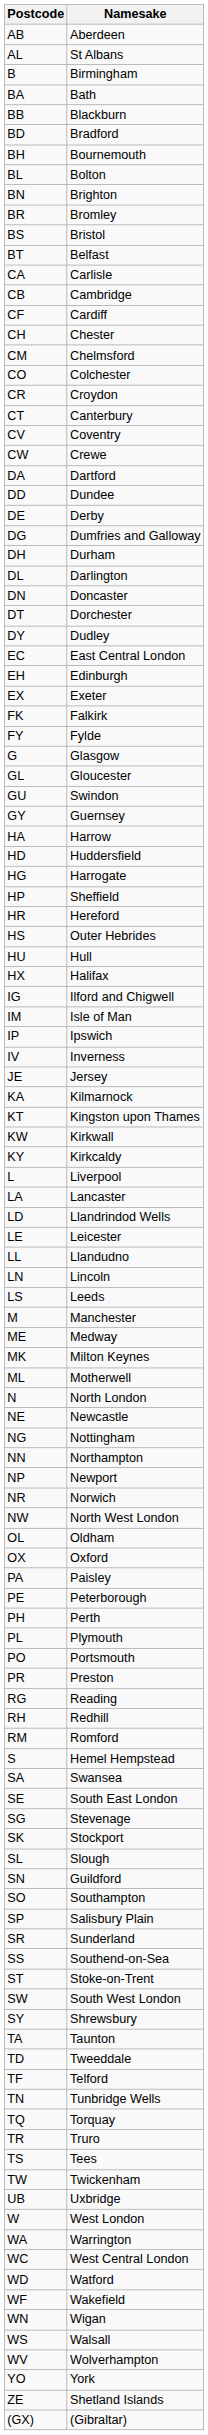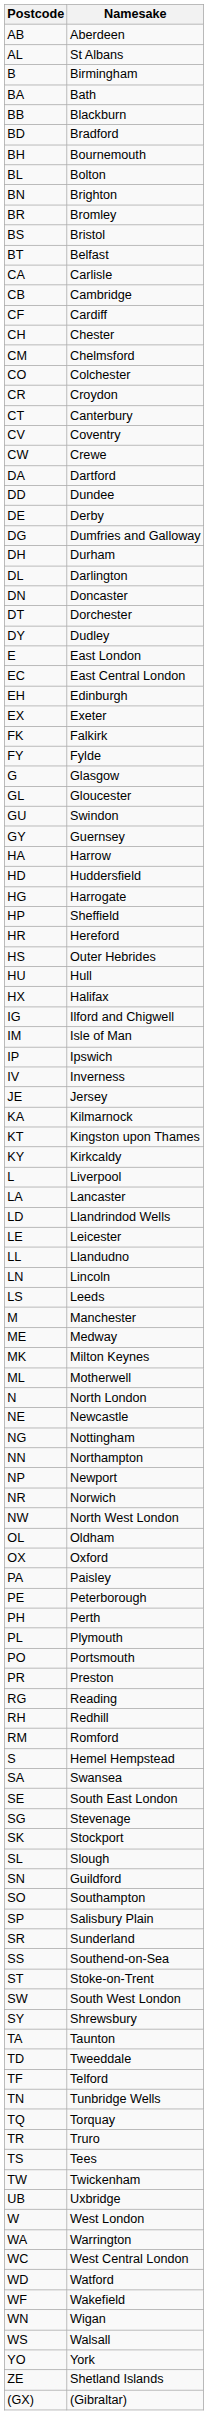+ row: E | East London
- row: KW | Kirkwall
- row: WV | Wolverhampton
